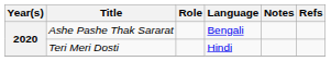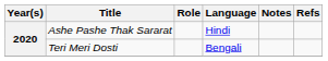Ashe Pashe Thak Sararat | Language: Bengali -> Hindi
Teri Meri Dosti | Language: Hindi -> Bengali
